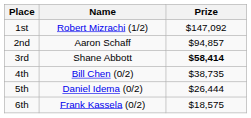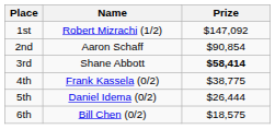2nd | Prize: $94,857 -> $90,854
4th | Name: Bill Chen (0/2) -> Frank Kassela (0/2)
4th | Prize: $38,735 -> $38,775
6th | Name: Frank Kassela (0/2) -> Bill Chen (0/2)
